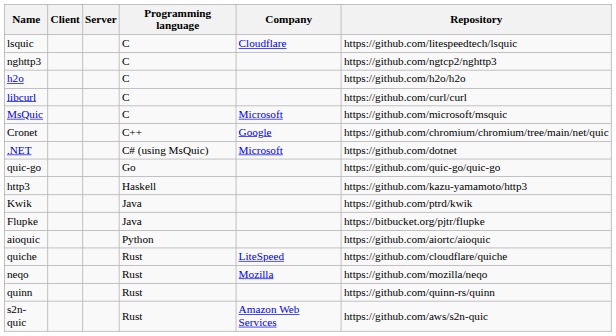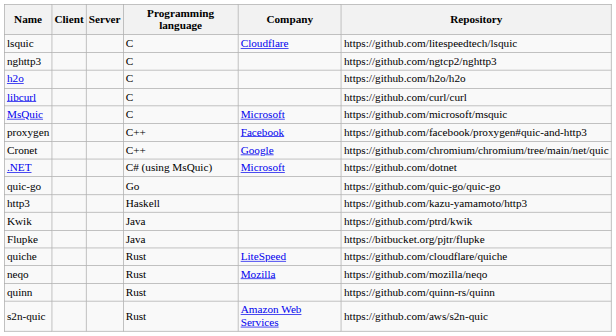+ row: proxygen | C++ | Facebook | https://github.com/facebook/proxygen#quic-and-http3
- row: aioquic | Python | https://github.com/aiortc/aioquic
